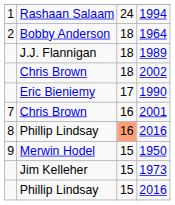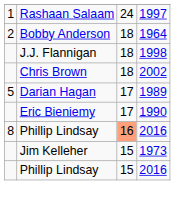Rashaan Salaam | column 4: 1994 -> 1997
J.J. Flannigan | column 4: 1989 -> 1998
+ row: 5 | Darian Hagan | 17 | 1989
- row: 7 | Chris Brown | 16 | 2001
- row: 9 | Merwin Hodel | 15 | 1950
